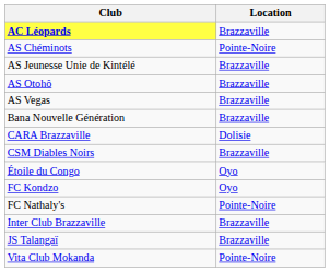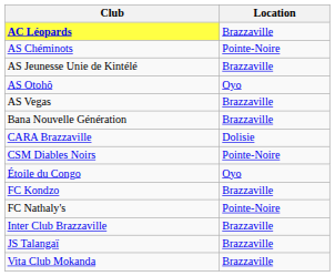AS Otohô | Location: Brazzaville -> Oyo
CSM Diables Noirs | Location: Brazzaville -> Pointe-Noire
FC Kondzo | Location: Oyo -> Brazzaville
Vita Club Mokanda | Location: Pointe-Noire -> Brazzaville
